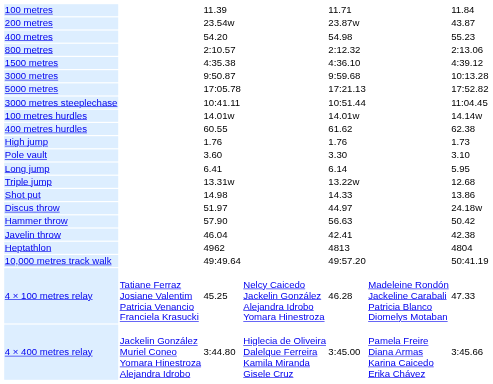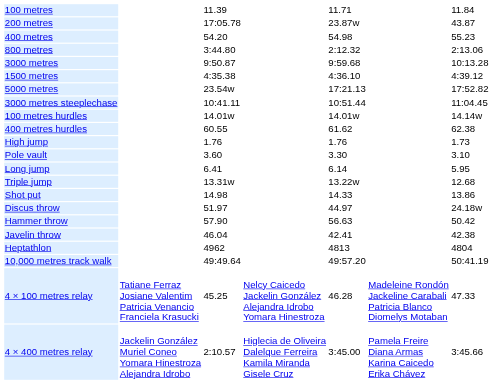200 metres | column 3: 23.54w -> 17:05.78
800 metres | column 3: 2:10.57 -> 3:44.80
rows swapped: 1500 metres <-> 3000 metres
5000 metres | column 3: 17:05.78 -> 23.54w
4 × 400 metres relay | column 3: 3:44.80 -> 2:10.57
